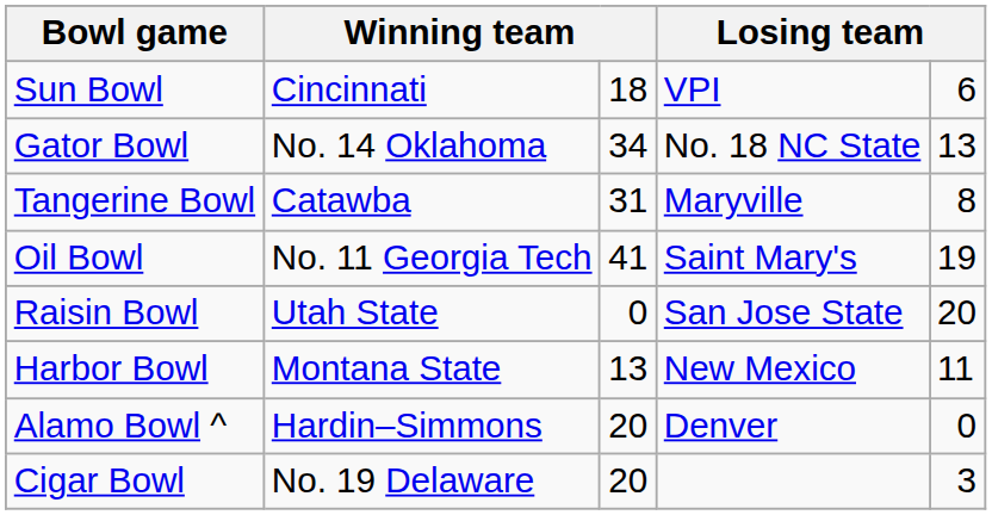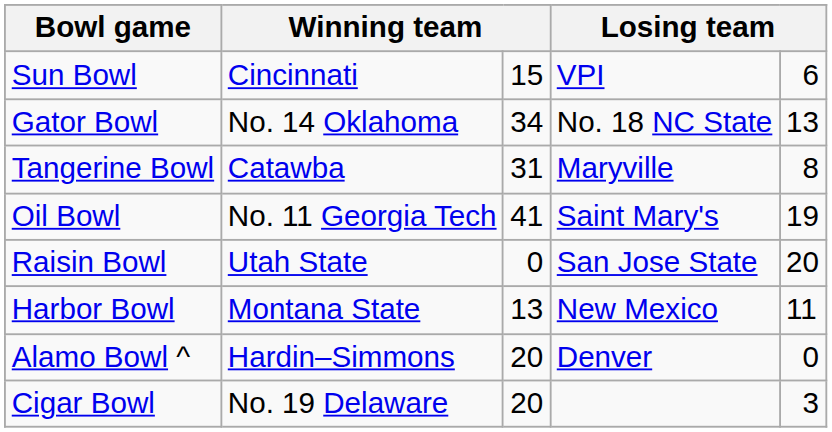Sun Bowl | column 3: 18 -> 15
